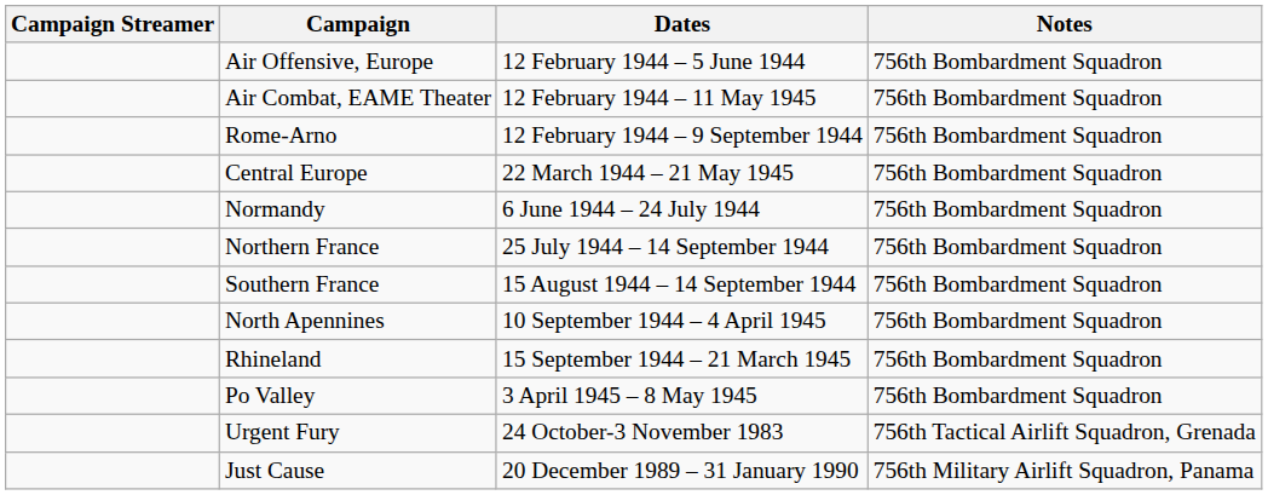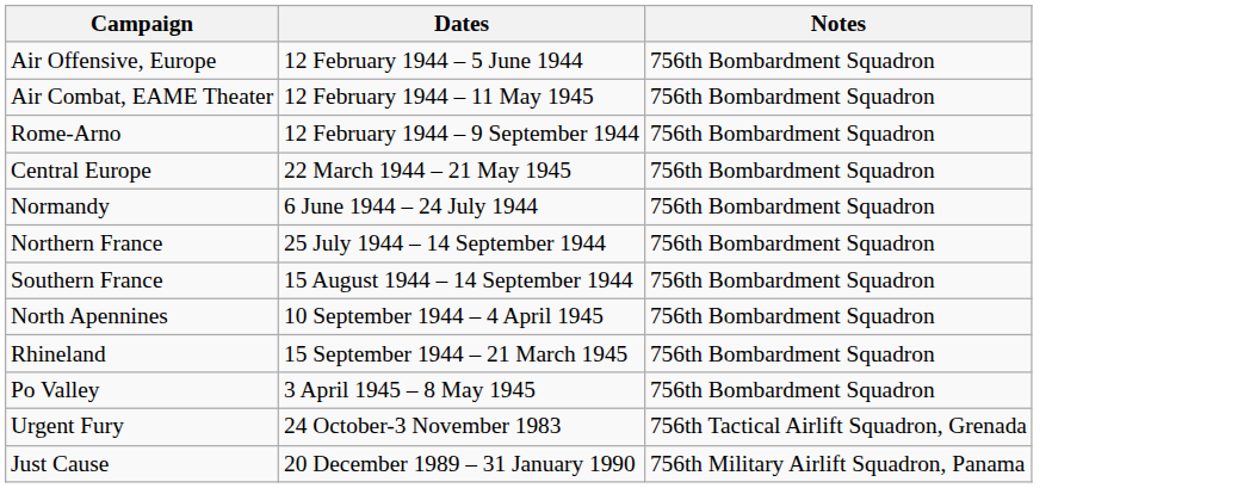- column: Campaign Streamer
